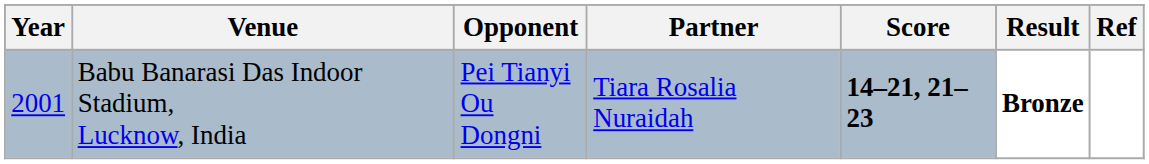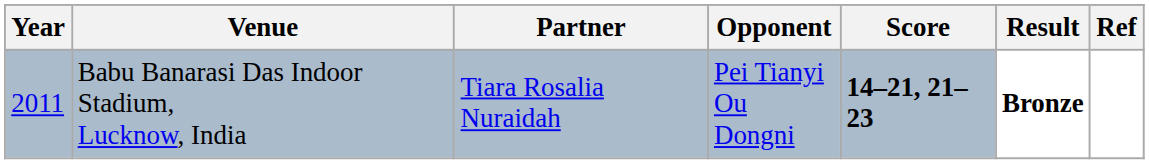columns swapped: Partner <-> Opponent
Babu Banarasi Das Indoor Stadium, Lucknow, India | Year: 2001 -> 2011
